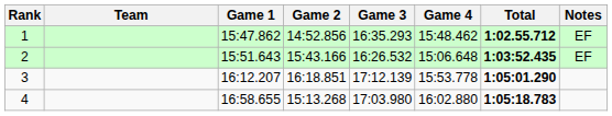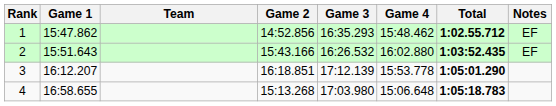columns swapped: Team <-> Game 1
2 | Game 4: 15:06.648 -> 16:02.880
4 | Game 4: 16:02.880 -> 15:06.648
